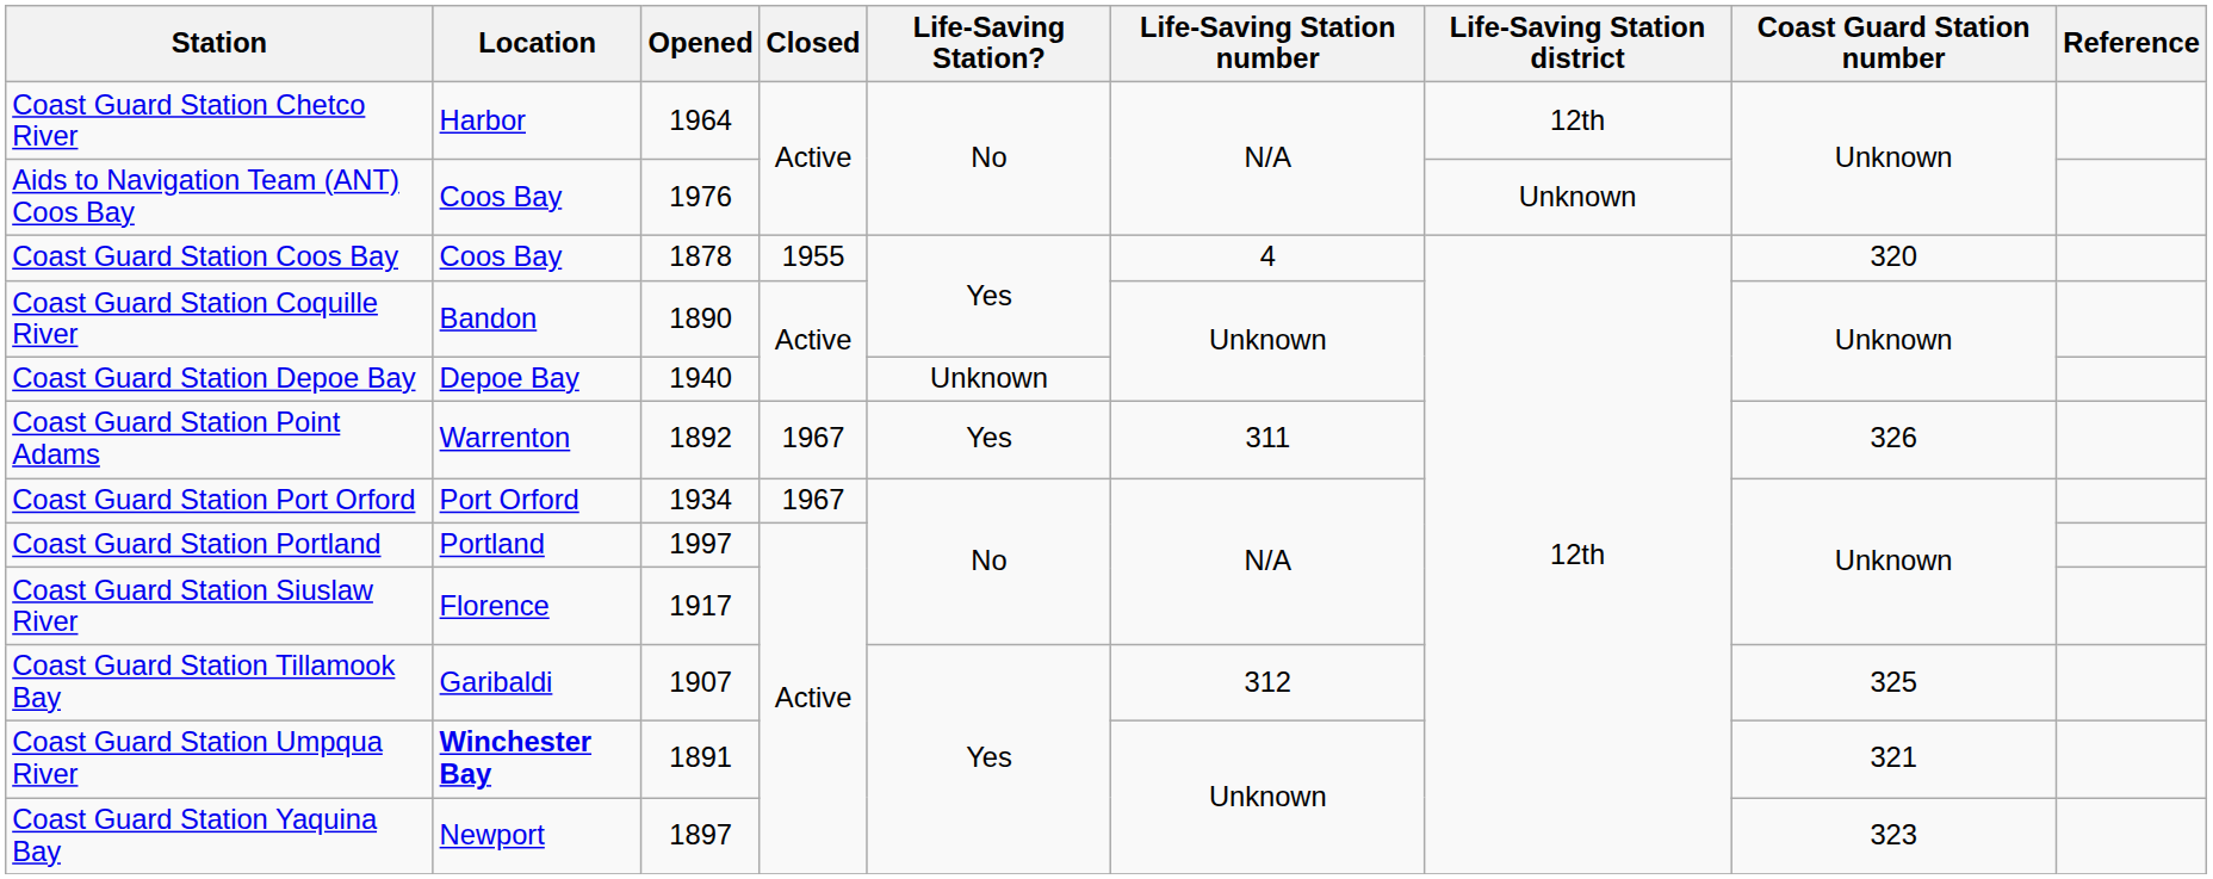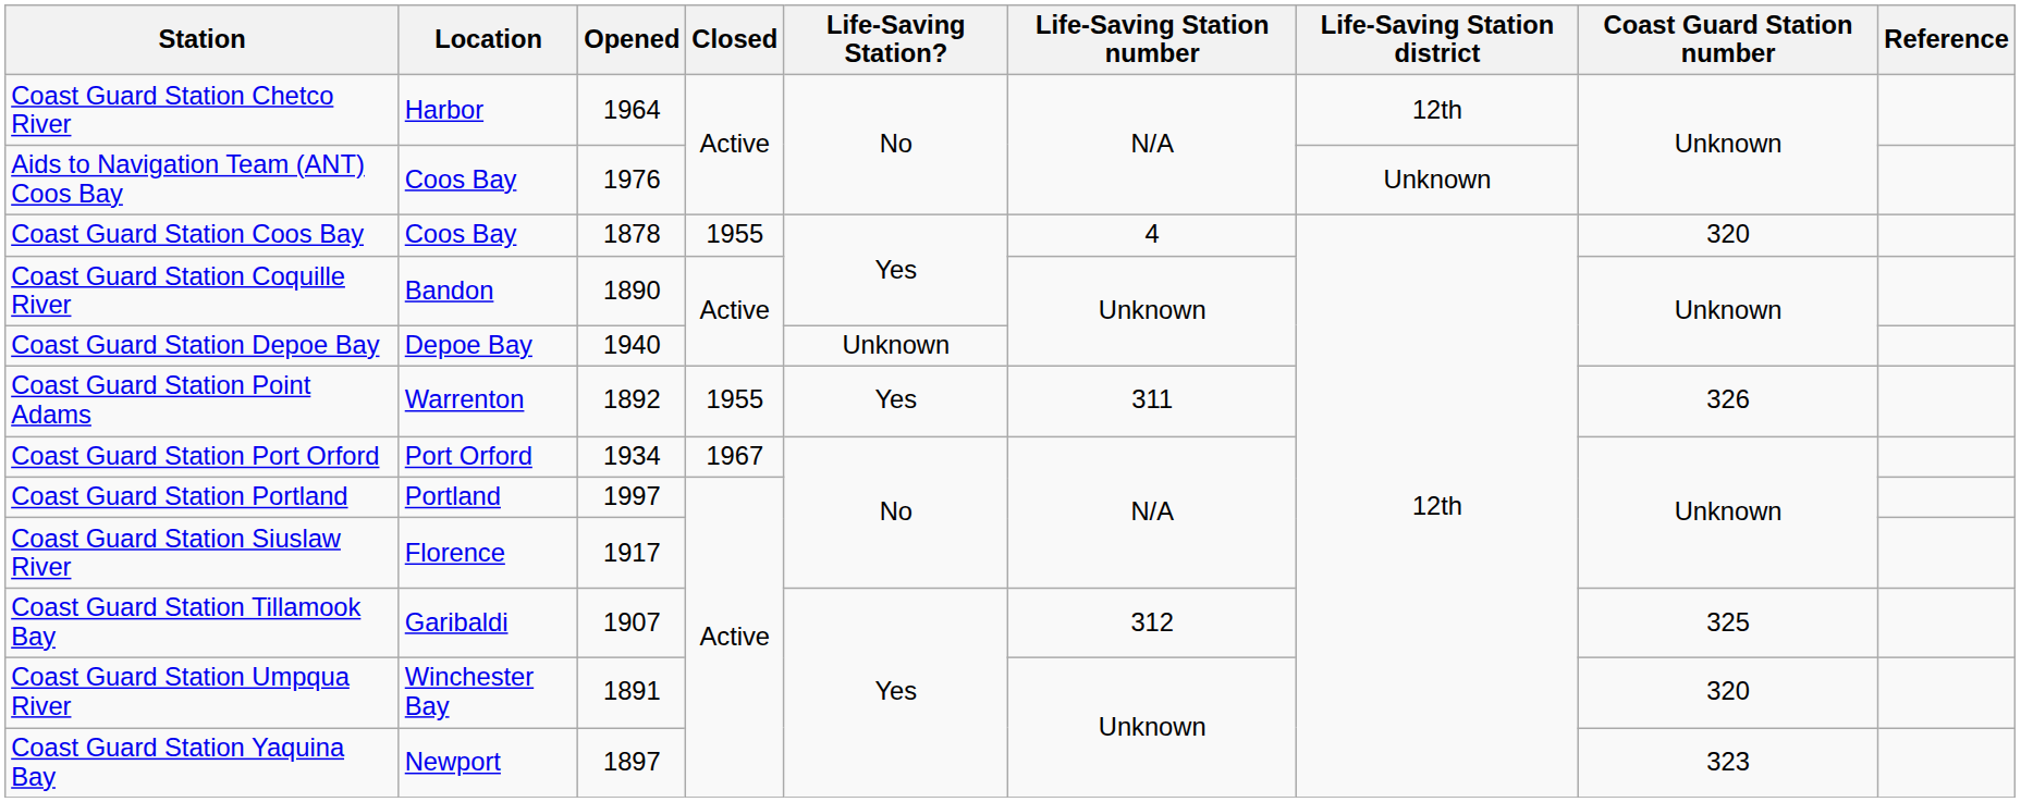Coast Guard Station Point Adams | Closed: 1967 -> 1955
Coast Guard Station Umpqua River | Location: bold -> normal
Coast Guard Station Umpqua River | Coast Guard Station number: 321 -> 320
